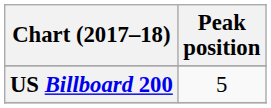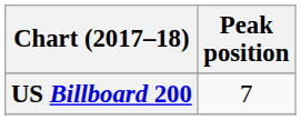US Billboard 200 | Peak position: 5 -> 7
